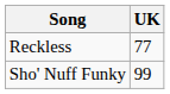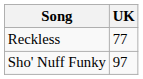Sho' Nuff Funky | UK: 99 -> 97
